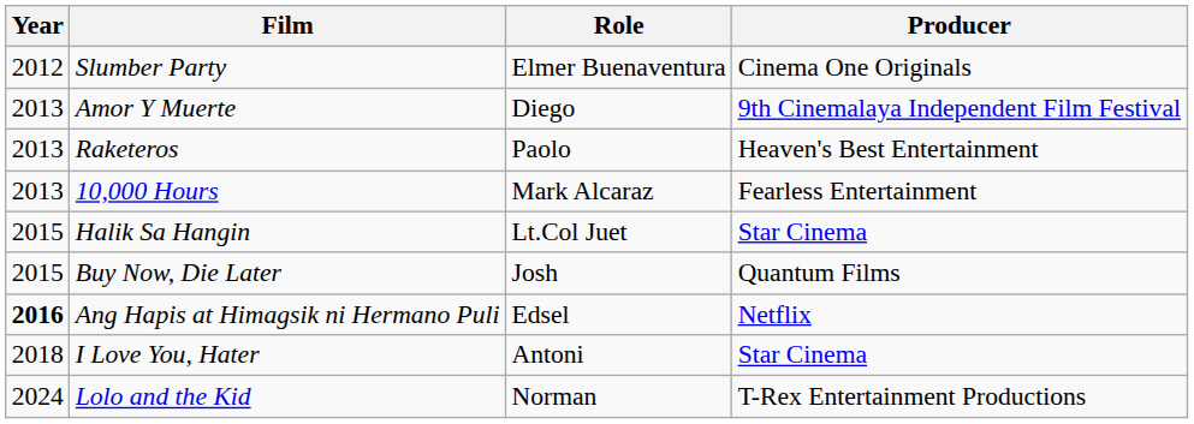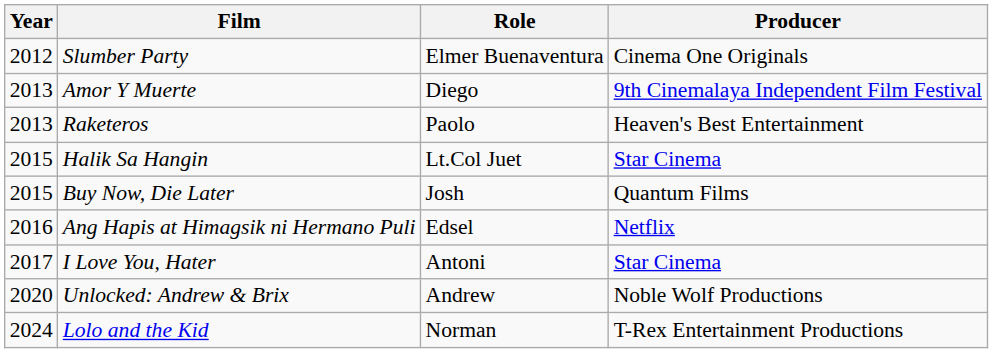- row: 2013 | 10,000 Hours | Mark Alcaraz | Fearless Entertainment
Ang Hapis at Himagsik ni Hermano Puli | Year: bold -> normal
I Love You, Hater | Year: 2018 -> 2017
+ row: 2020 | Unlocked: Andrew & Brix | Andrew | Noble Wolf Productions
